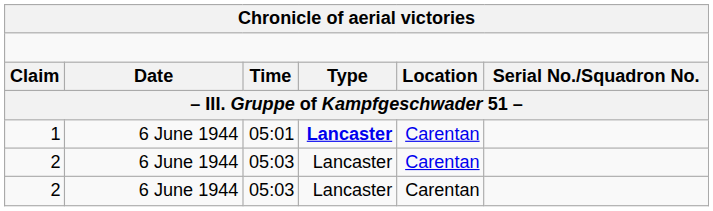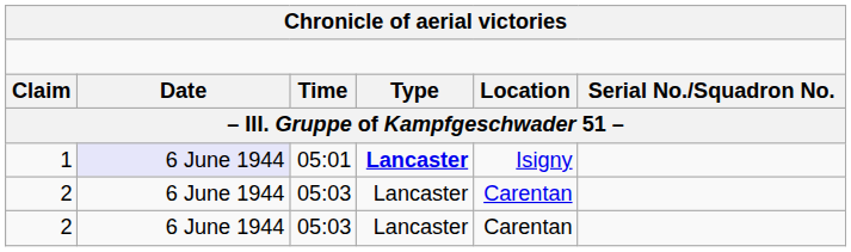1 | column 2: no background -> lavender background
1 | column 5: Carentan -> Isigny
